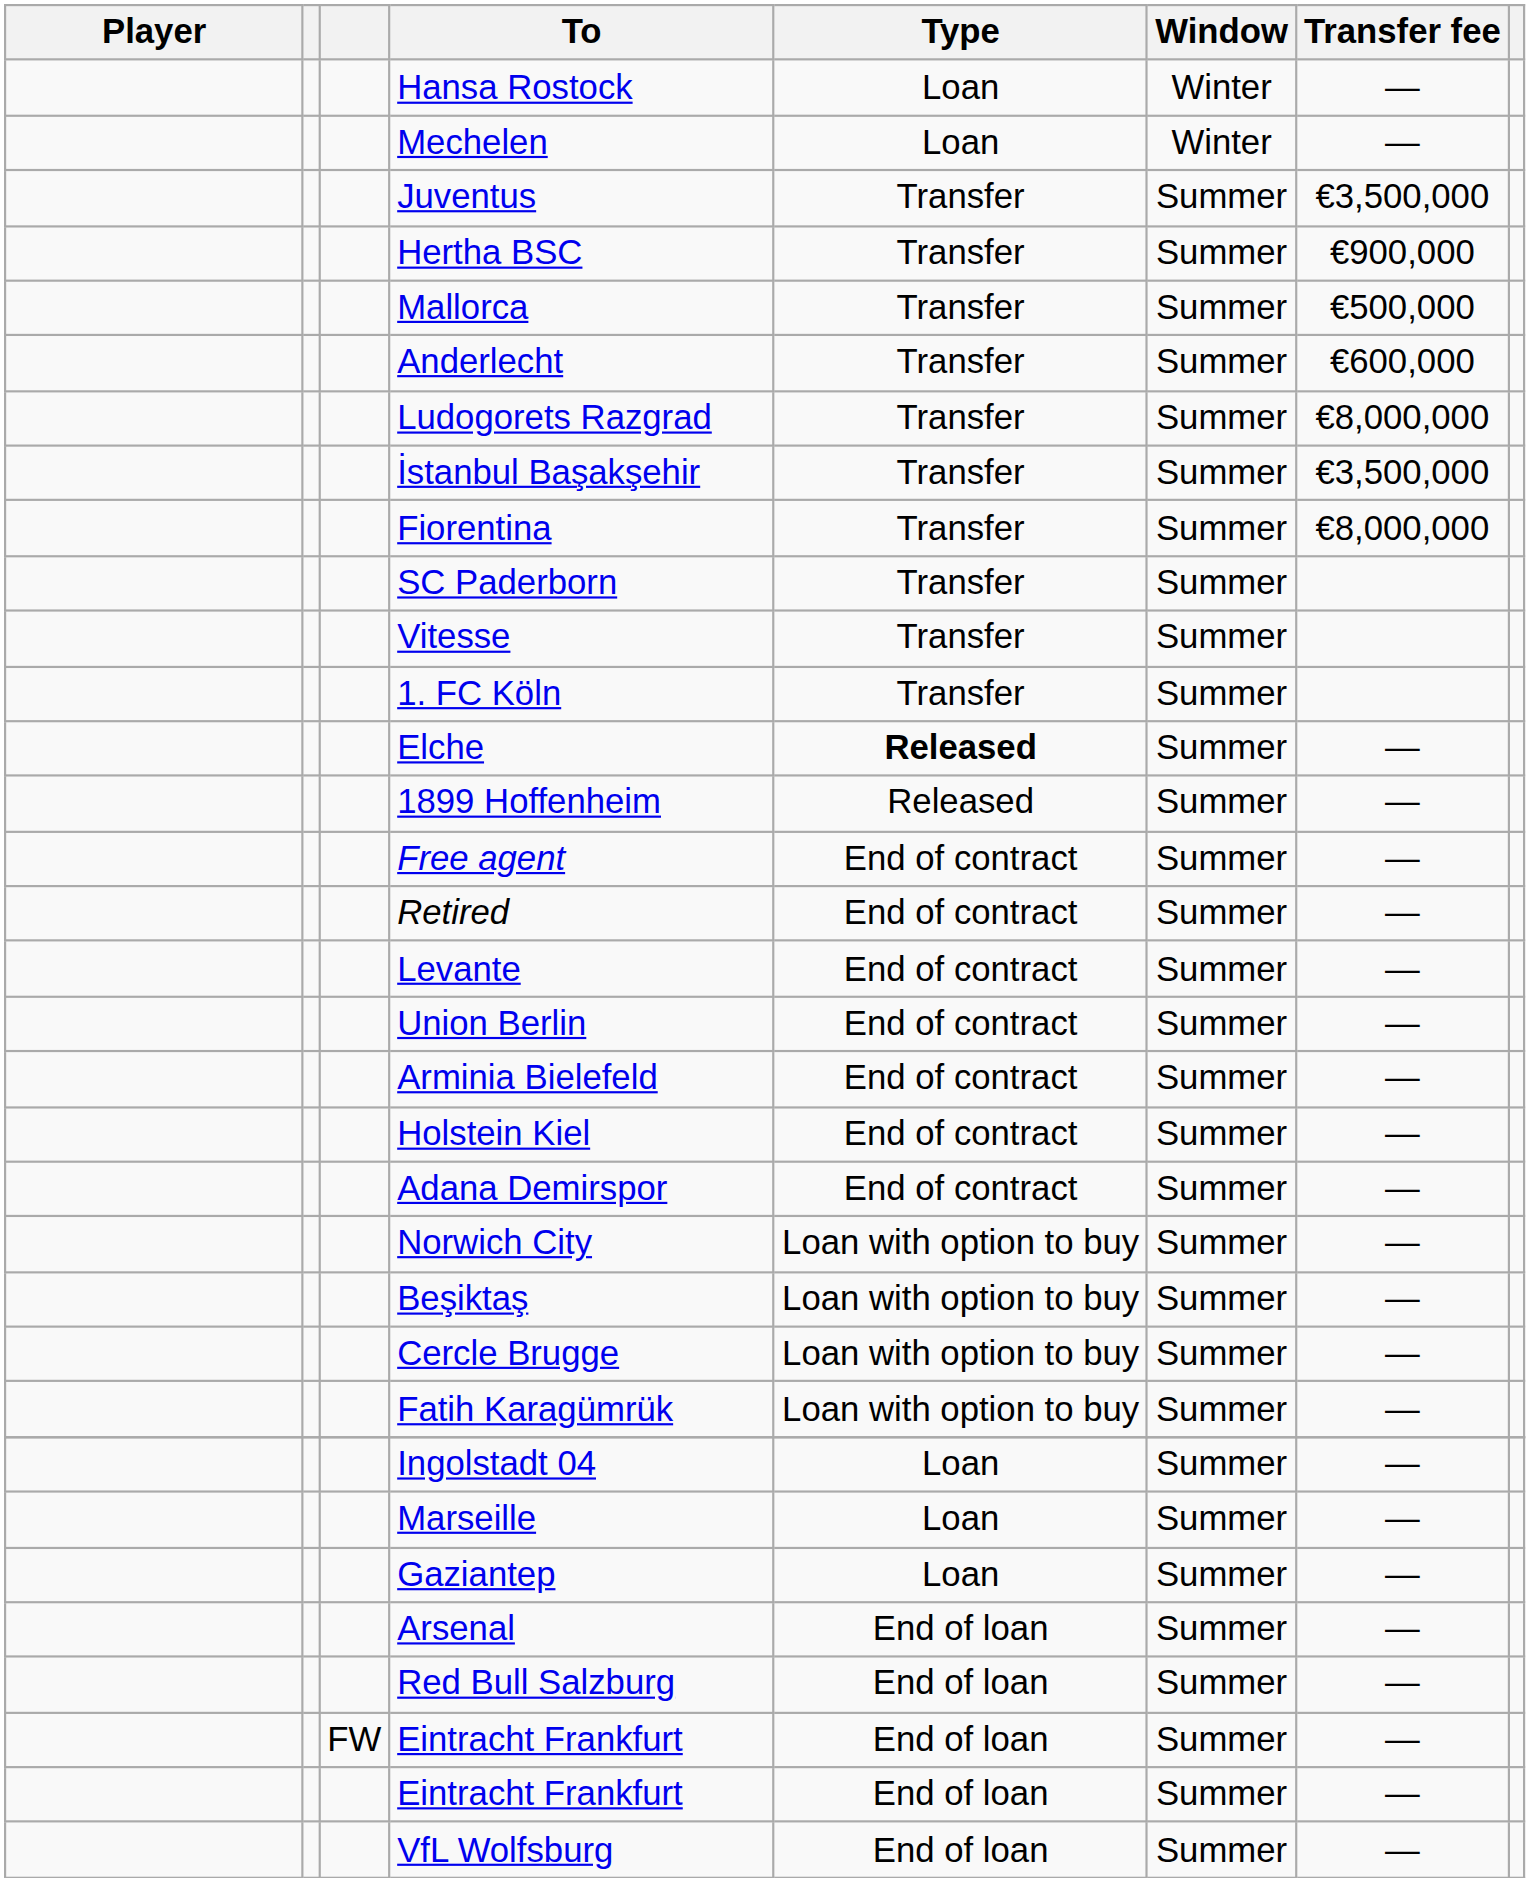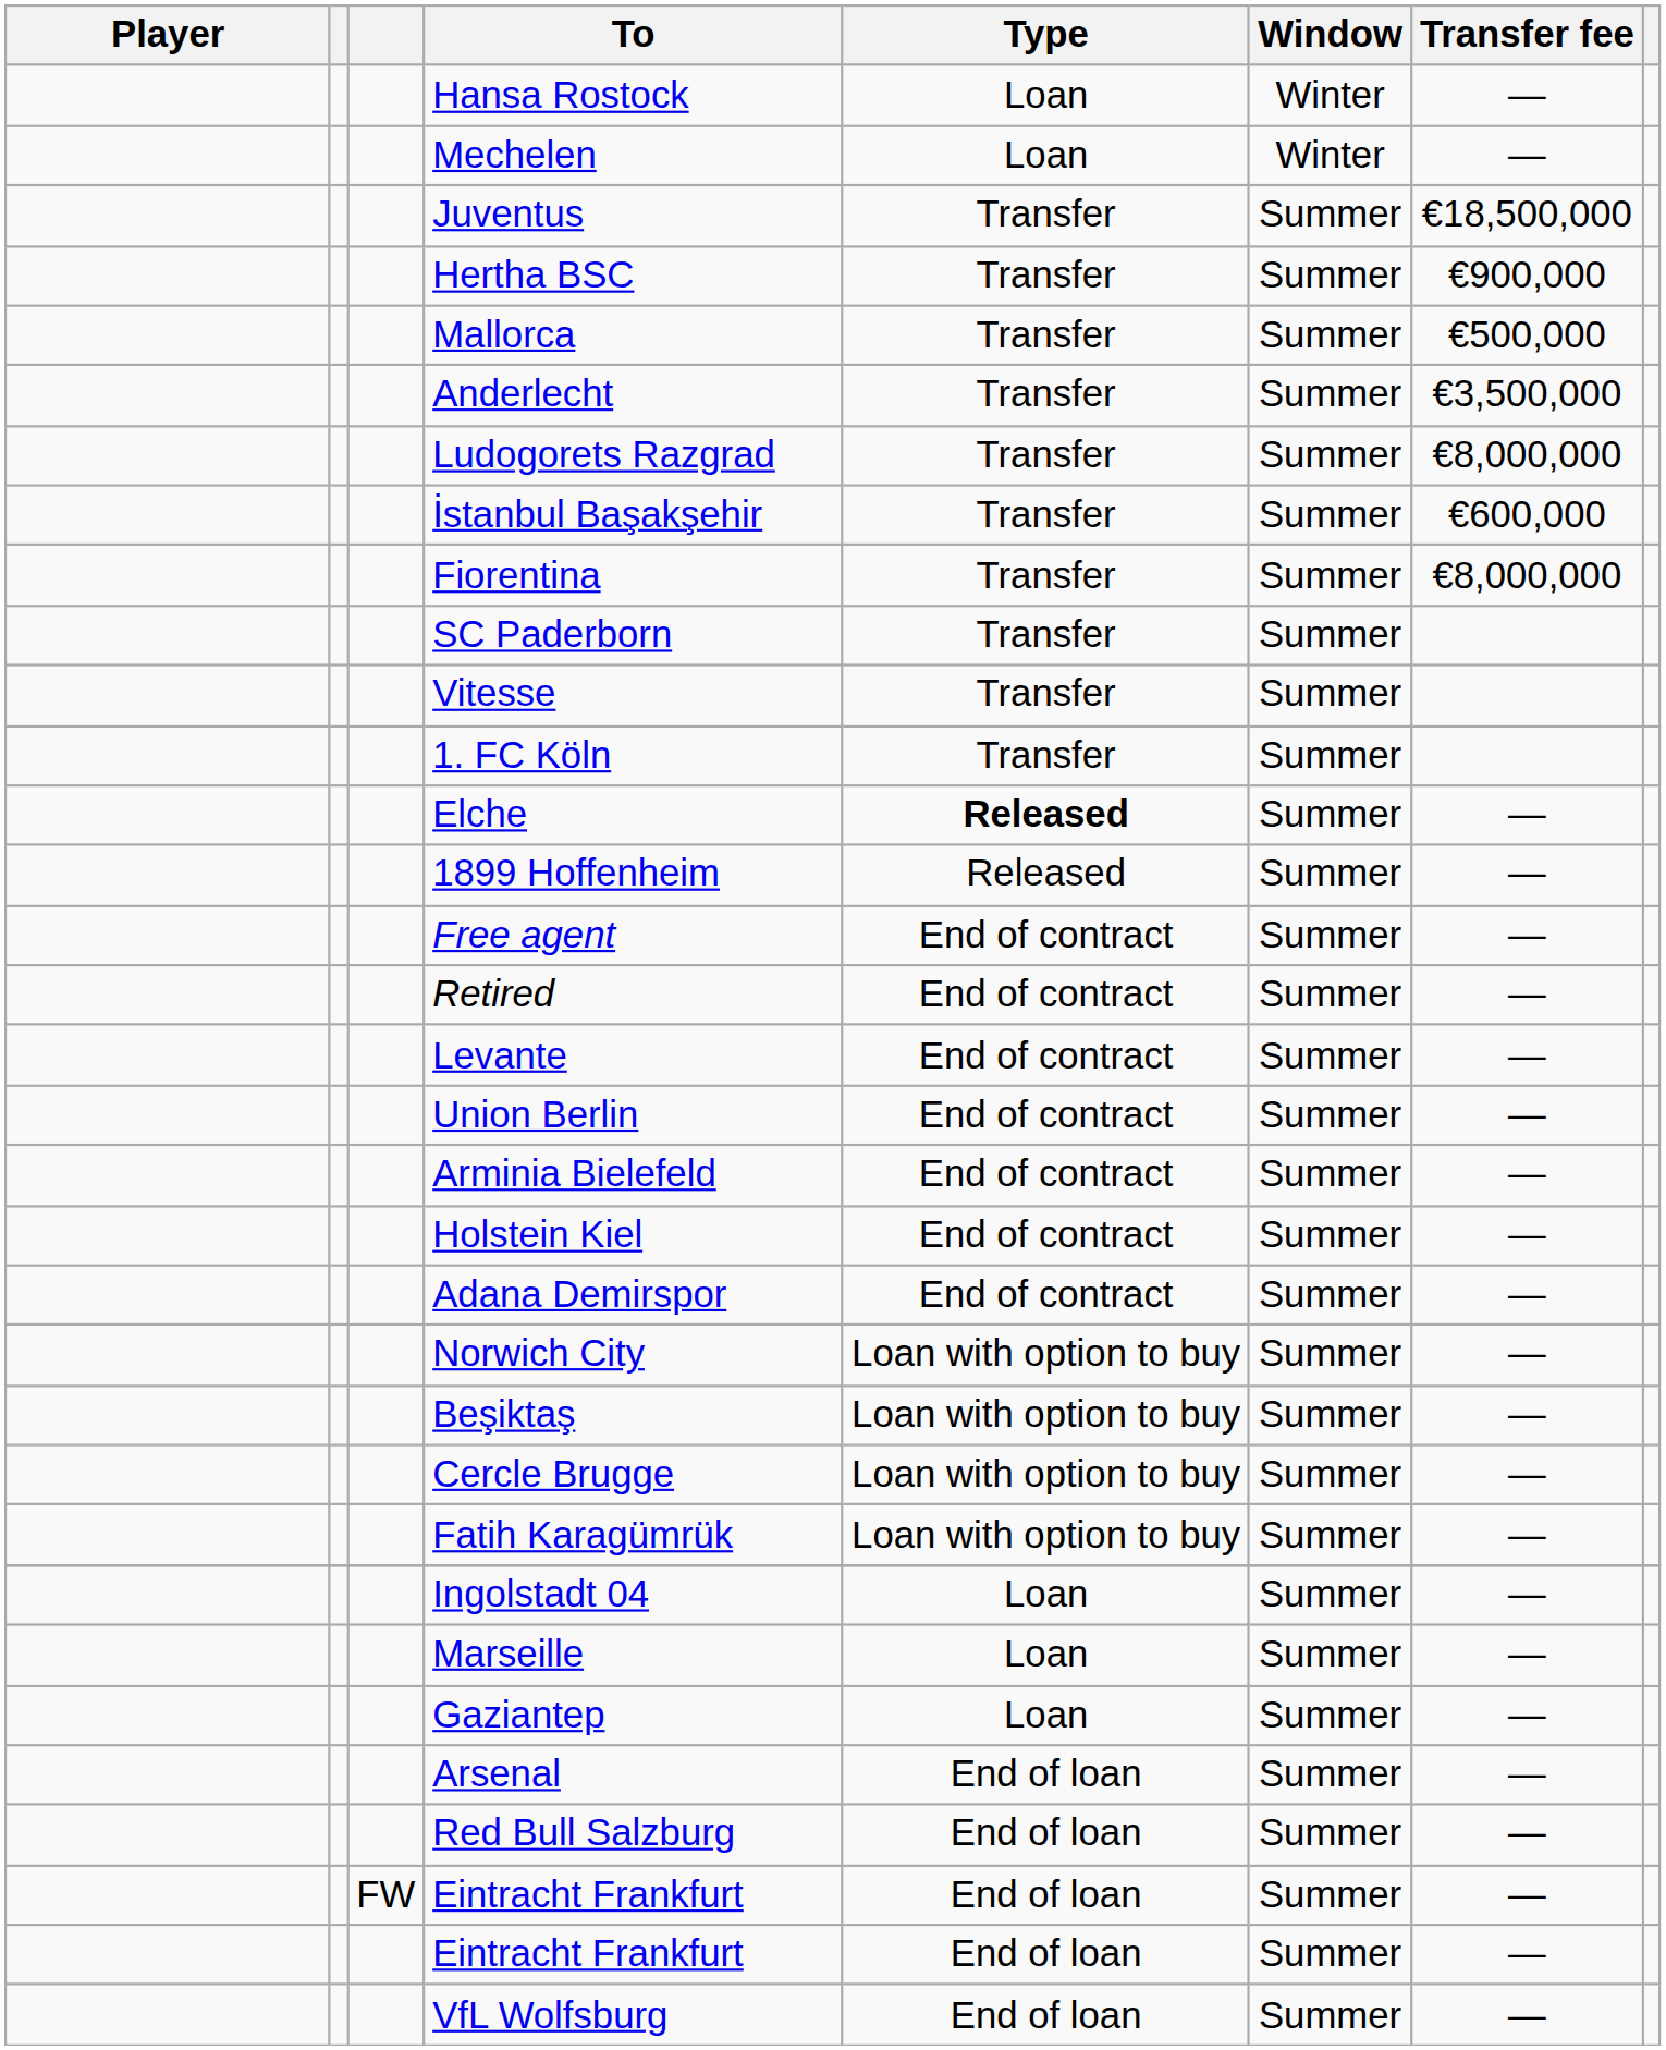Juventus | Transfer fee: €3,500,000 -> €18,500,000
Anderlecht | Transfer fee: €600,000 -> €3,500,000
İstanbul Başakşehir | Transfer fee: €3,500,000 -> €600,000
